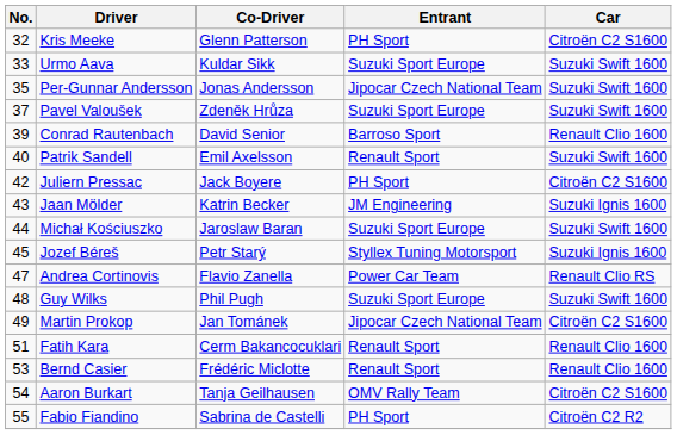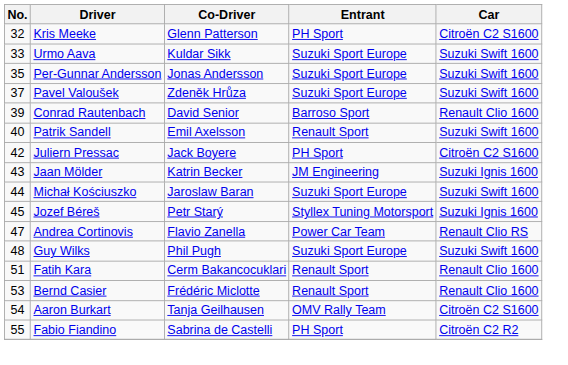Per-Gunnar Andersson | Entrant: Jipocar Czech National Team -> Suzuki Sport Europe
- row: 49 | Martin Prokop | Jan Tománek | Jipocar Czech National Team | Citroën C2 S1600
